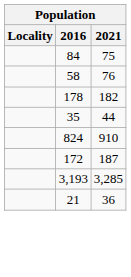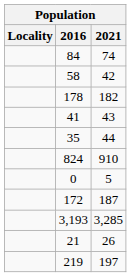84 | 2021: 75 -> 74
58 | 2021: 76 -> 42
+ row: 41 | 43
+ row: 0 | 5
21 | 2021: 36 -> 26
+ row: 219 | 197
